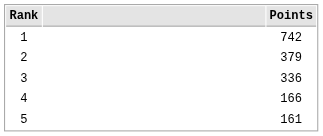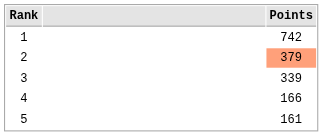2 | Points: no background -> lightsalmon background
3 | Points: 336 -> 339
